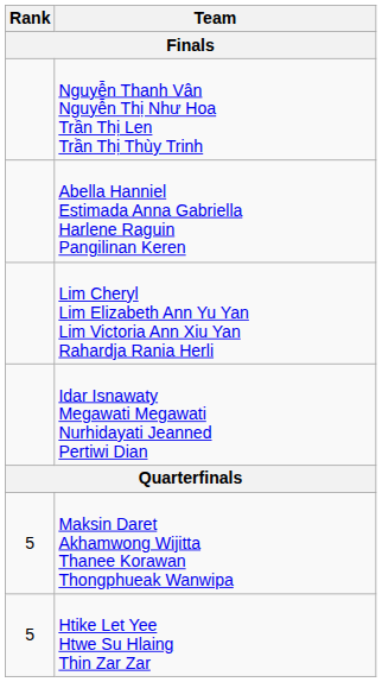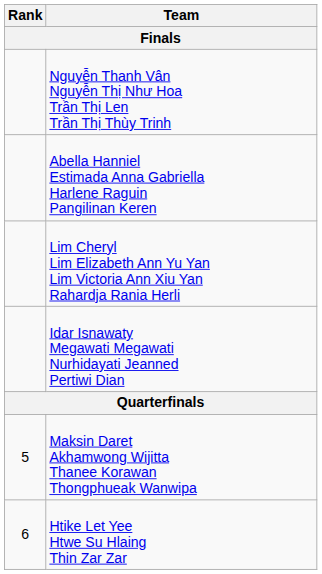Htike Let Yee Htwe Su Hlaing Thin Zar Zar | Rank: 5 -> 6
